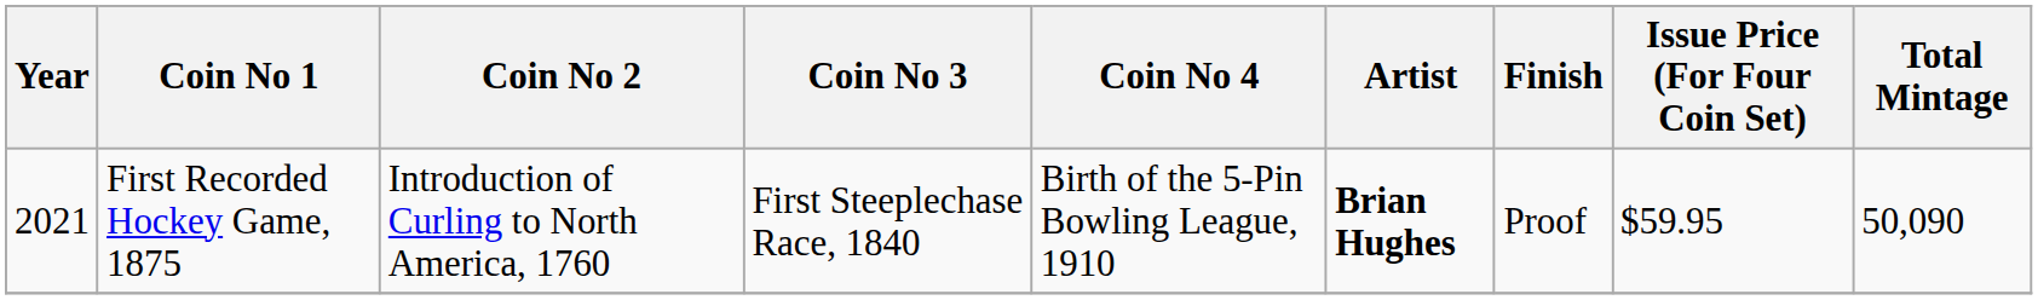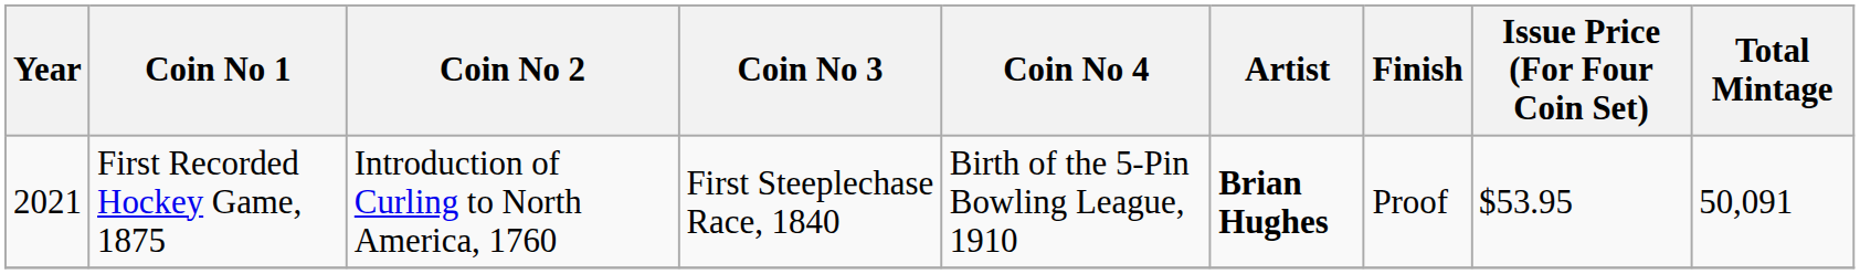First Recorded Hockey Game, 1875 | Issue Price (For Four Coin Set): $59.95 -> $53.95
First Recorded Hockey Game, 1875 | Total Mintage: 50,090 -> 50,091
